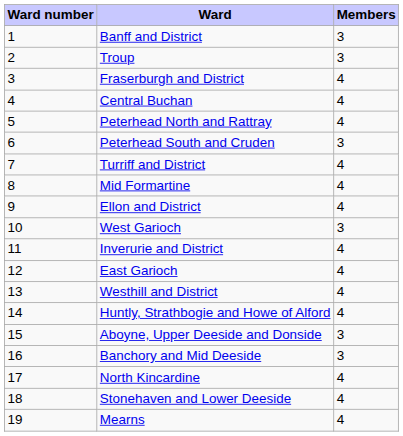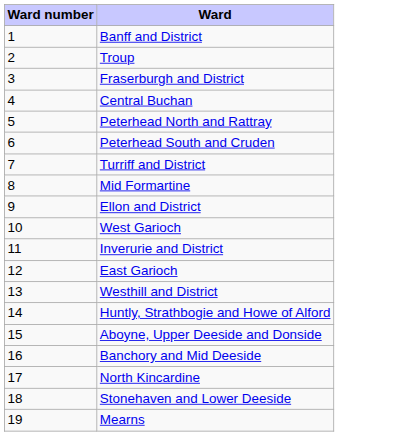- column: Members | 3 | 3 | 4 | 4 | 4 | 3 | 4 | 4 | 4 | 3 | 4 | 4 | 4 | 4 | 3 | 3 | 4 | 4 | 4
